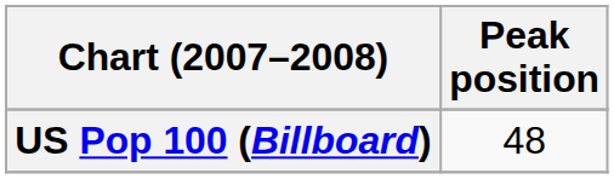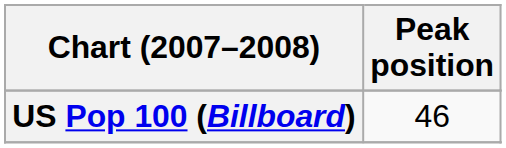US Pop 100 (Billboard) | Peak position: 48 -> 46
